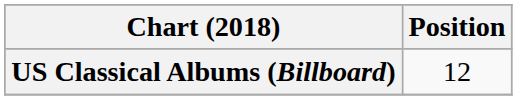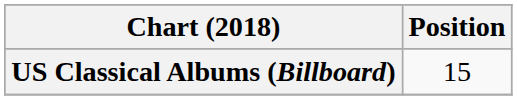US Classical Albums (Billboard) | Position: 12 -> 15
